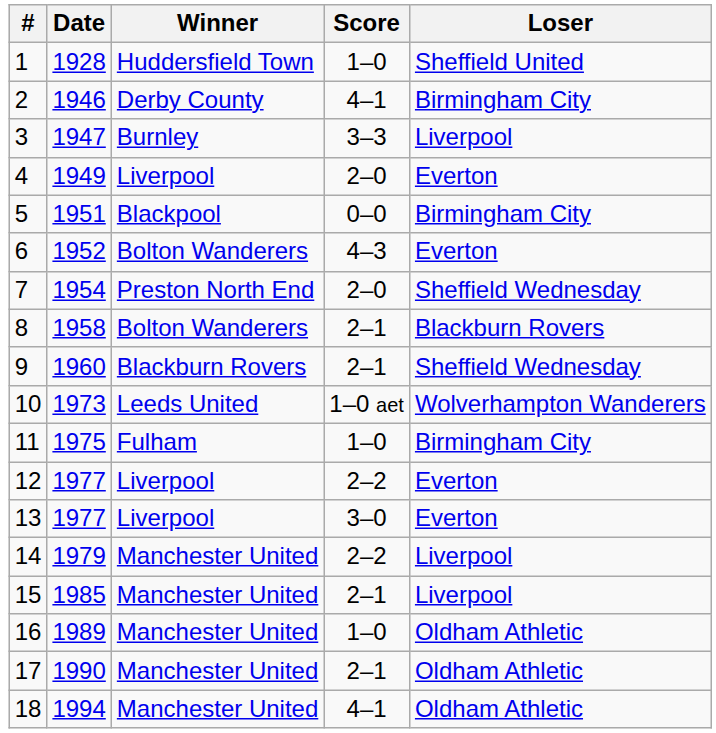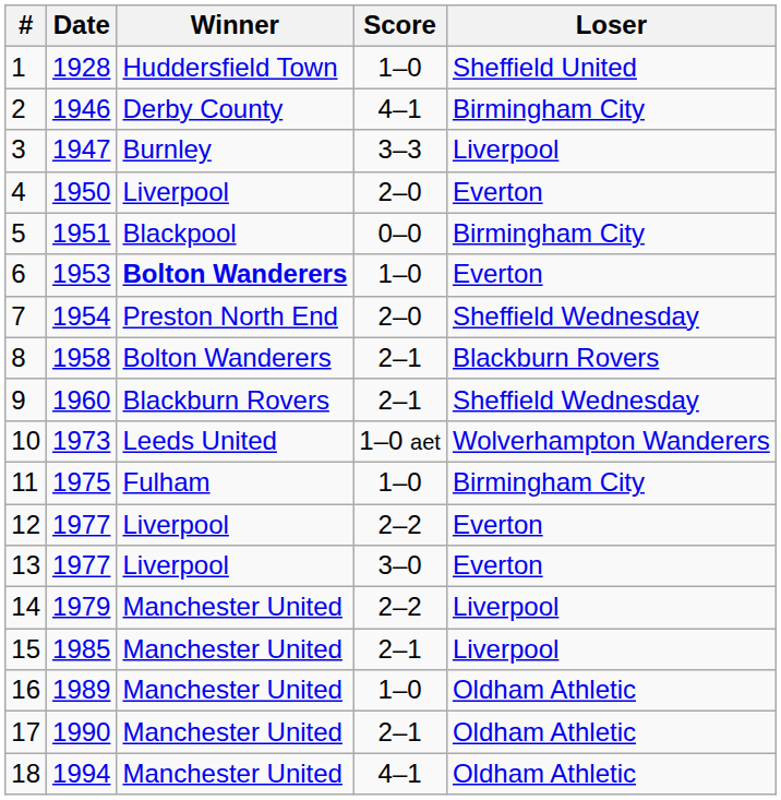4 | Date: 1949 -> 1950
6 | Date: 1952 -> 1953
6 | Winner: normal -> bold
6 | Score: 4–3 -> 1–0
